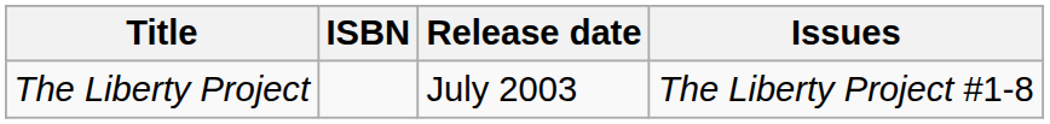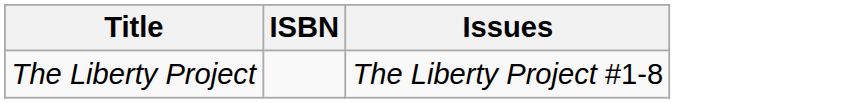- column: Release date | July 2003
